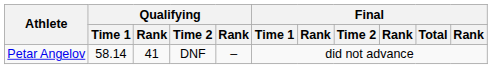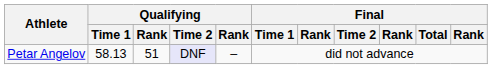Petar Angelov | Qualifying / Time 1: 58.14 -> 58.13
Petar Angelov | column 3: 41 -> 51
Petar Angelov | Qualifying / Time 2: no background -> lavender background
